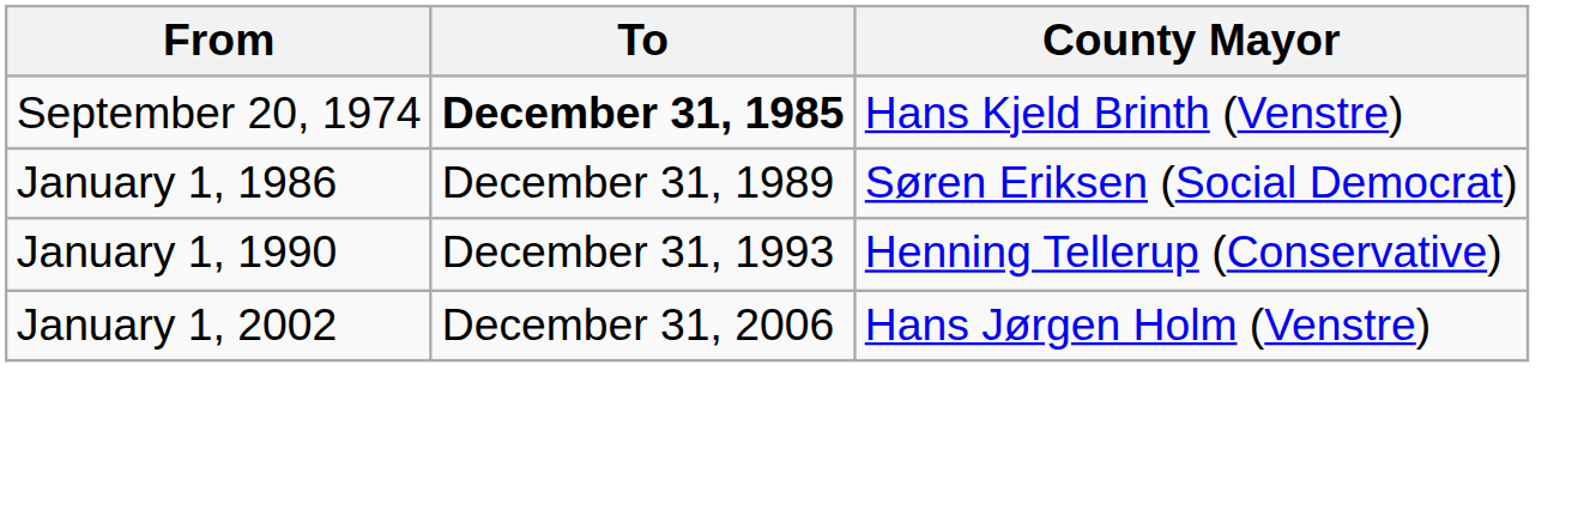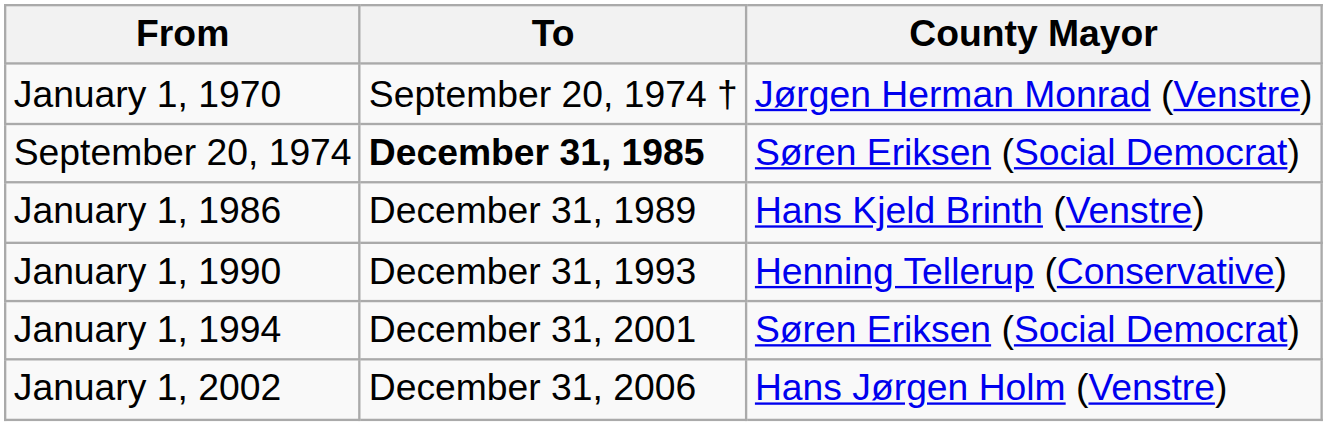+ row: January 1, 1970 | September 20, 1974 † | Jørgen Herman Monrad (Venstre)
September 20, 1974 | County Mayor: Hans Kjeld Brinth (Venstre) -> Søren Eriksen (Social Democrat)
January 1, 1986 | County Mayor: Søren Eriksen (Social Democrat) -> Hans Kjeld Brinth (Venstre)
+ row: January 1, 1994 | December 31, 2001 | Søren Eriksen (Social Democrat)
